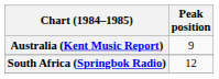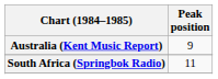South Africa (Springbok Radio) | Peak position: 12 -> 11
